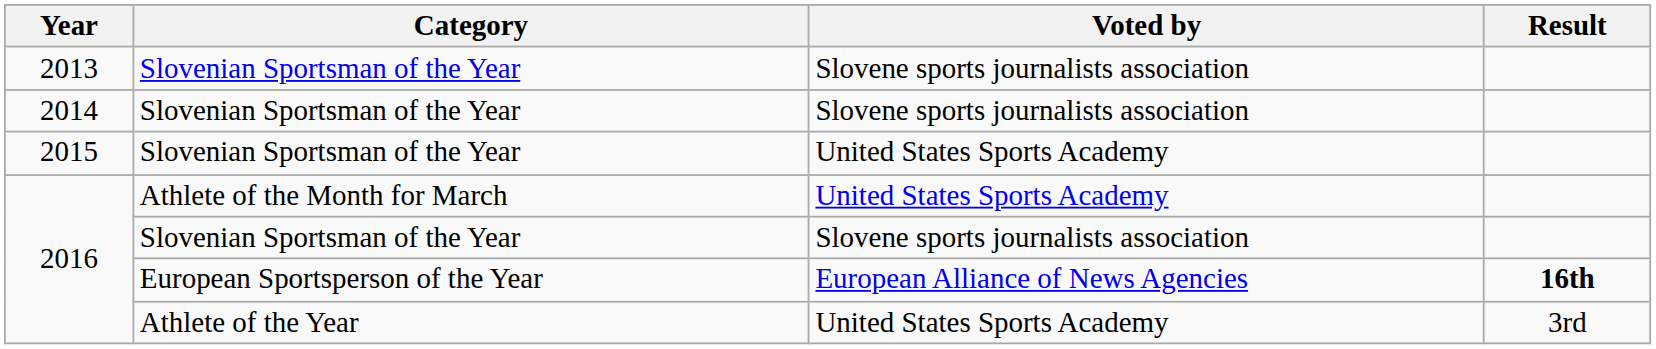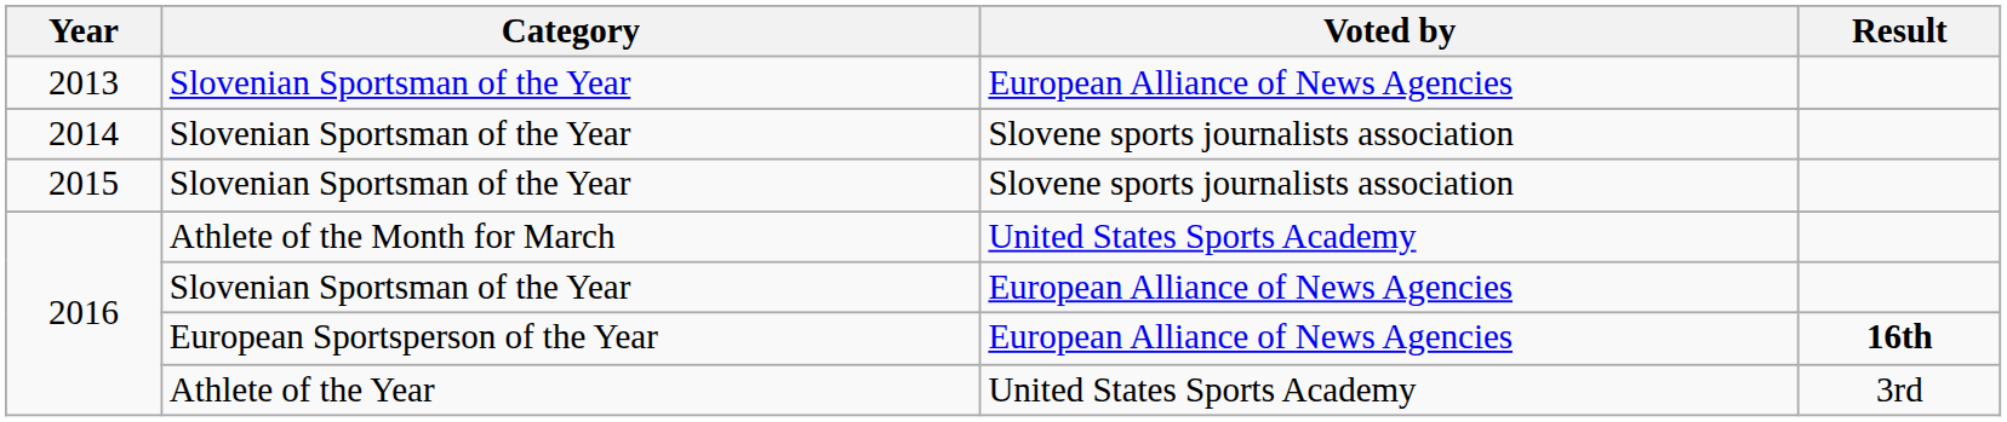2013 | Voted by: Slovene sports journalists association -> European Alliance of News Agencies
2015 | Voted by: United States Sports Academy -> Slovene sports journalists association
2016 / Slovenian Sportsman of the Year | Voted by: Slovene sports journalists association -> European Alliance of News Agencies
